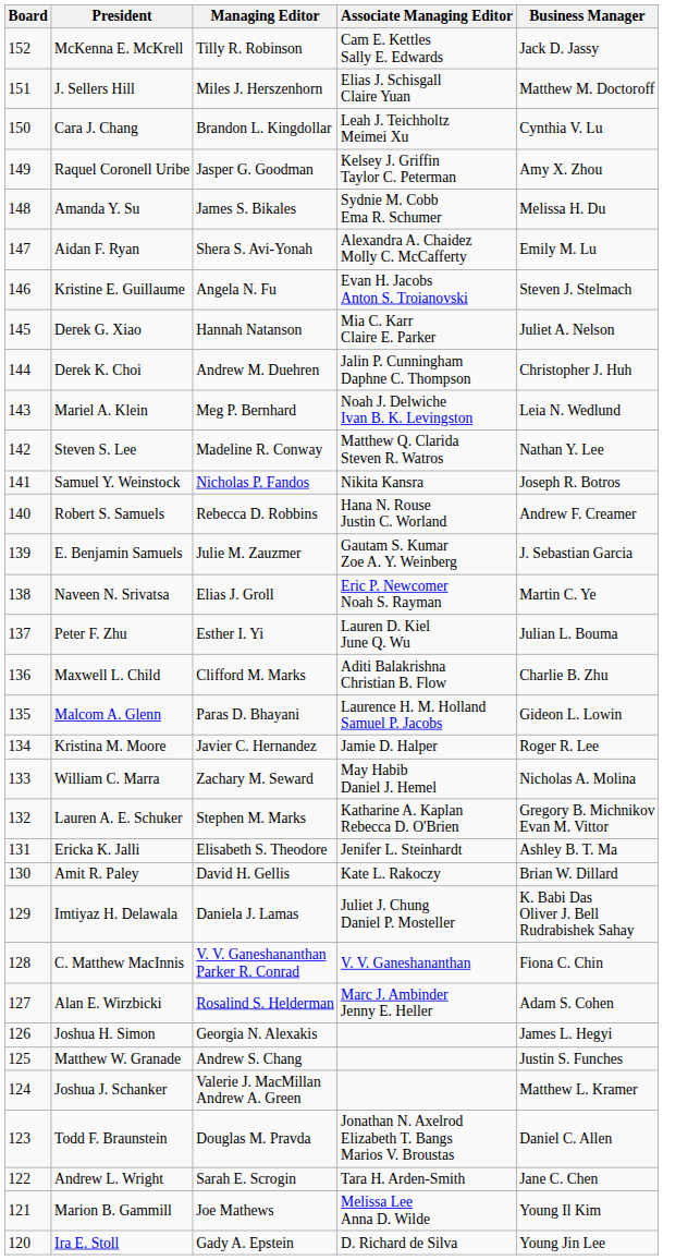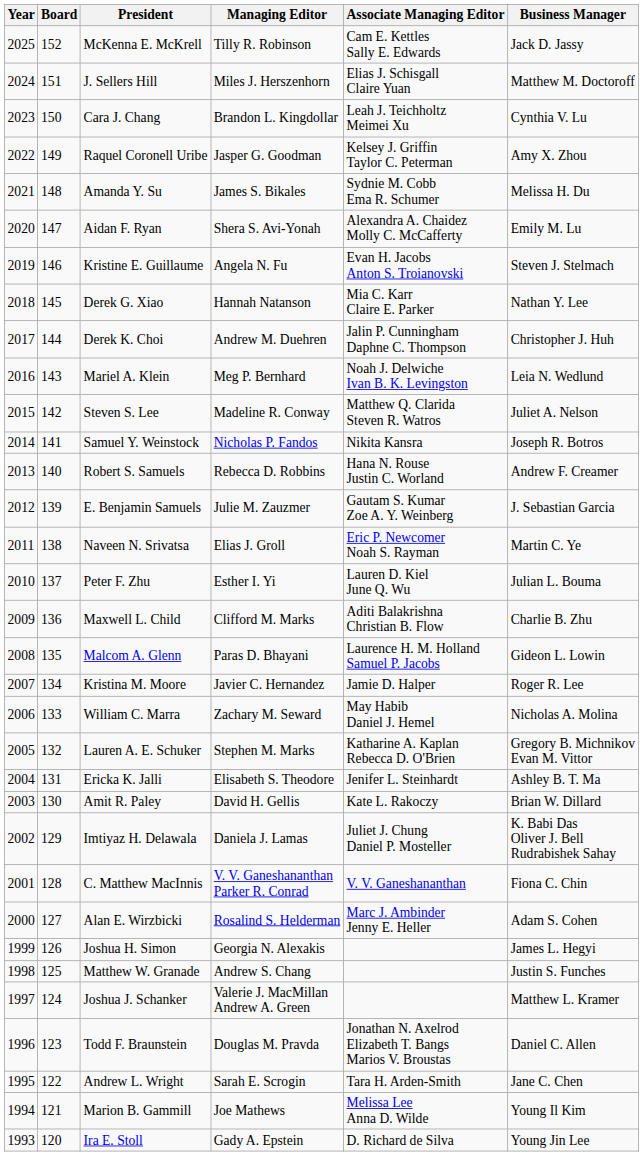+ column: Year | 2025 | 2024 | 2023 | 2022 | 2021 | 2020 | 2019 | 2018 | 2017 | 2016 | 2015 | 2014 | 2013 | 2012 | 2011 | 2010 | 2009 | 2008 | 2007 | 2006 | 2005 | 2004 | 2003 | 2002 | 2001 | 2000 | 1999 | 1998 | 1997 | 1996 | 1995 | 1994 | 1993
Derek G. Xiao | Business Manager: Juliet A. Nelson -> Nathan Y. Lee
Steven S. Lee | Business Manager: Nathan Y. Lee -> Juliet A. Nelson
